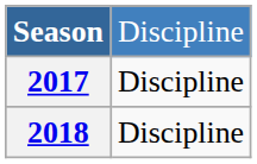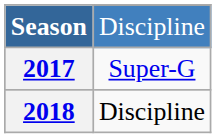2017 | column 2: Discipline -> Super-G
